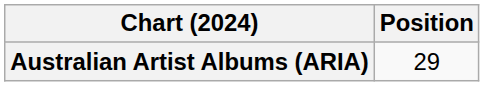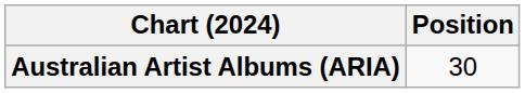Australian Artist Albums (ARIA) | Position: 29 -> 30
